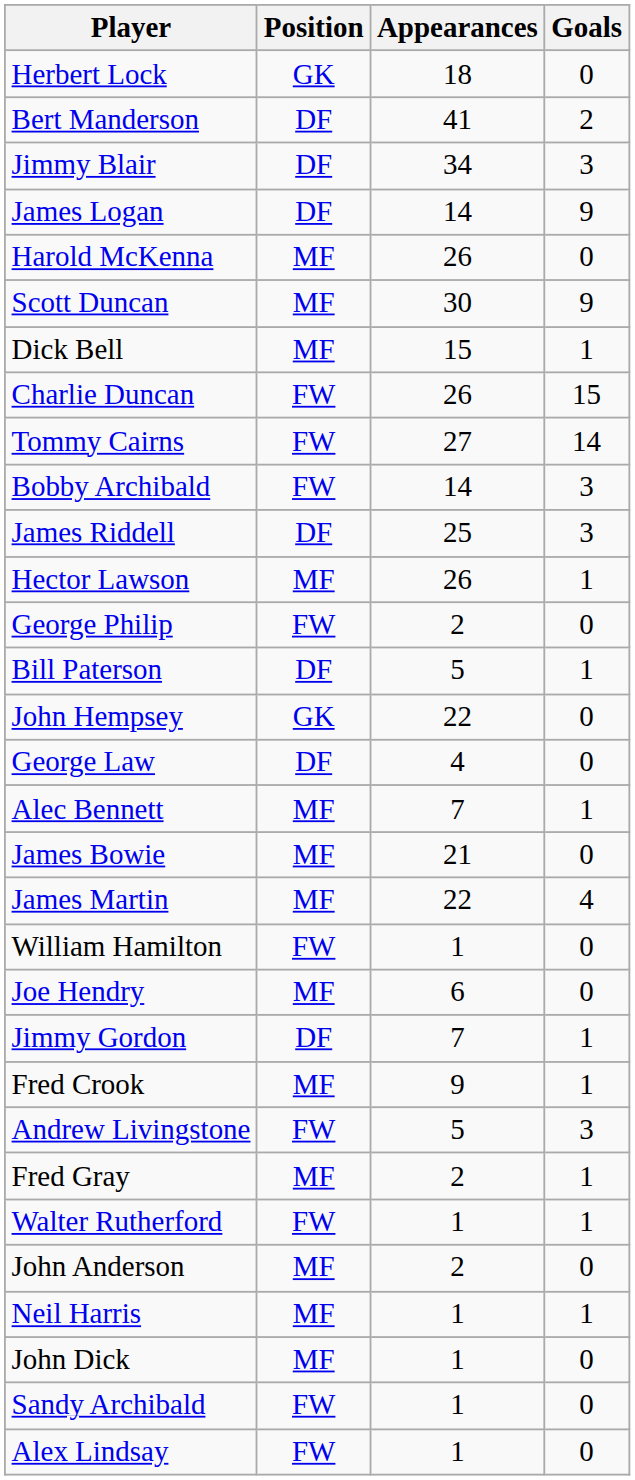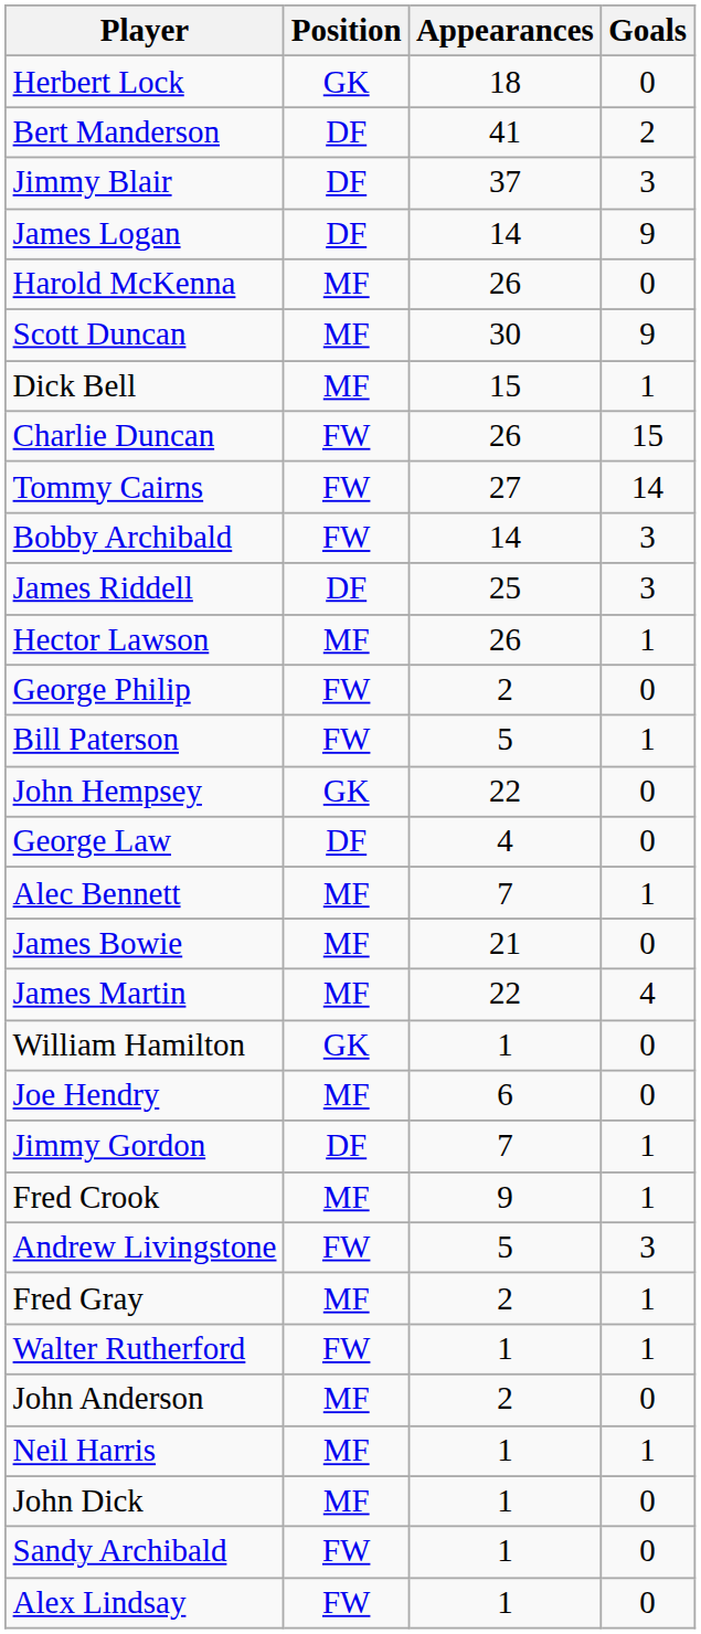Jimmy Blair | Appearances: 34 -> 37
Bill Paterson | Position: DF -> FW
William Hamilton | Position: FW -> GK
